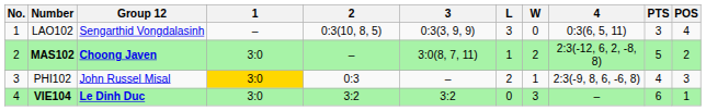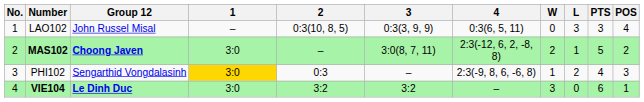columns swapped: 4 <-> L
LAO102 | Group 12: Sengarthid Vongdalasinh -> John Russel Misal
PHI102 | Group 12: John Russel Misal -> Sengarthid Vongdalasinh
